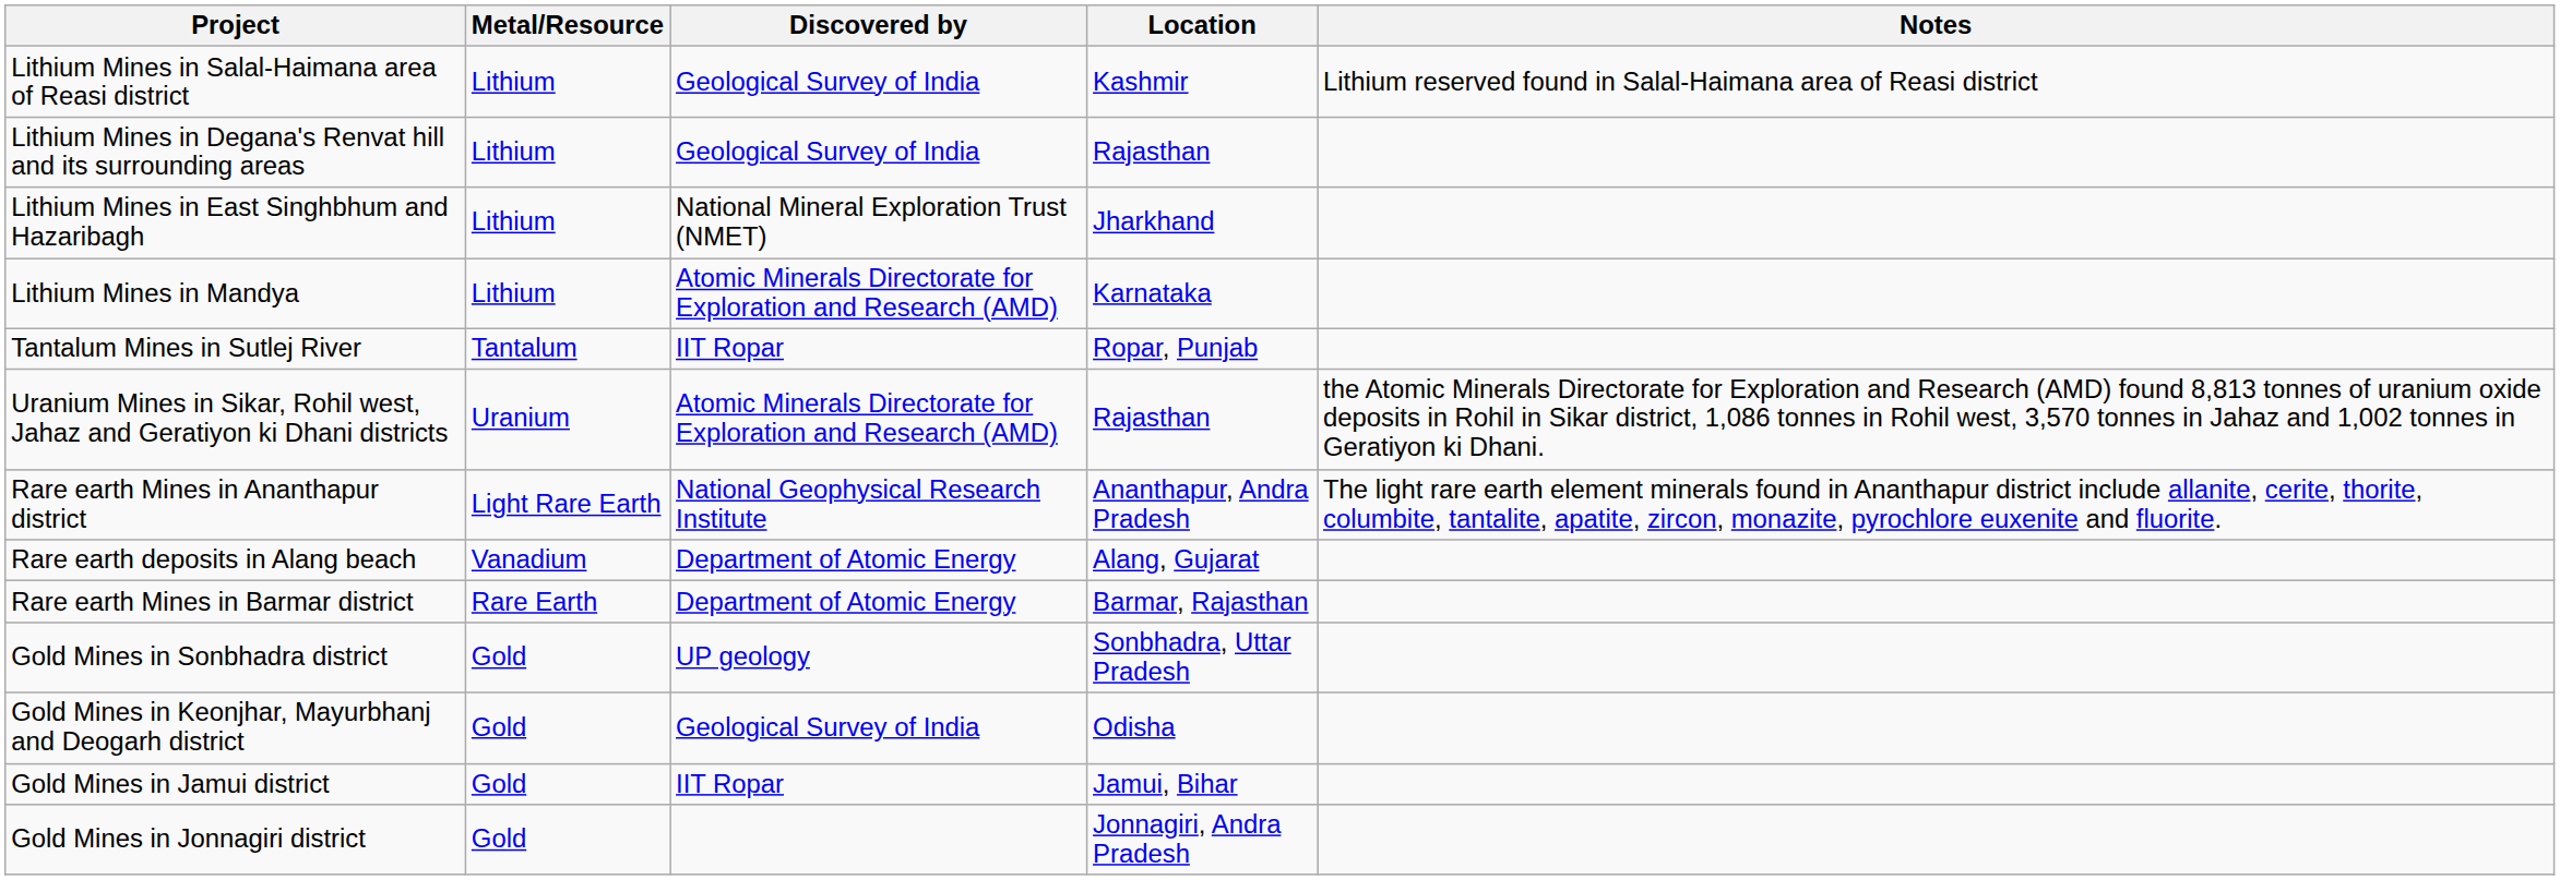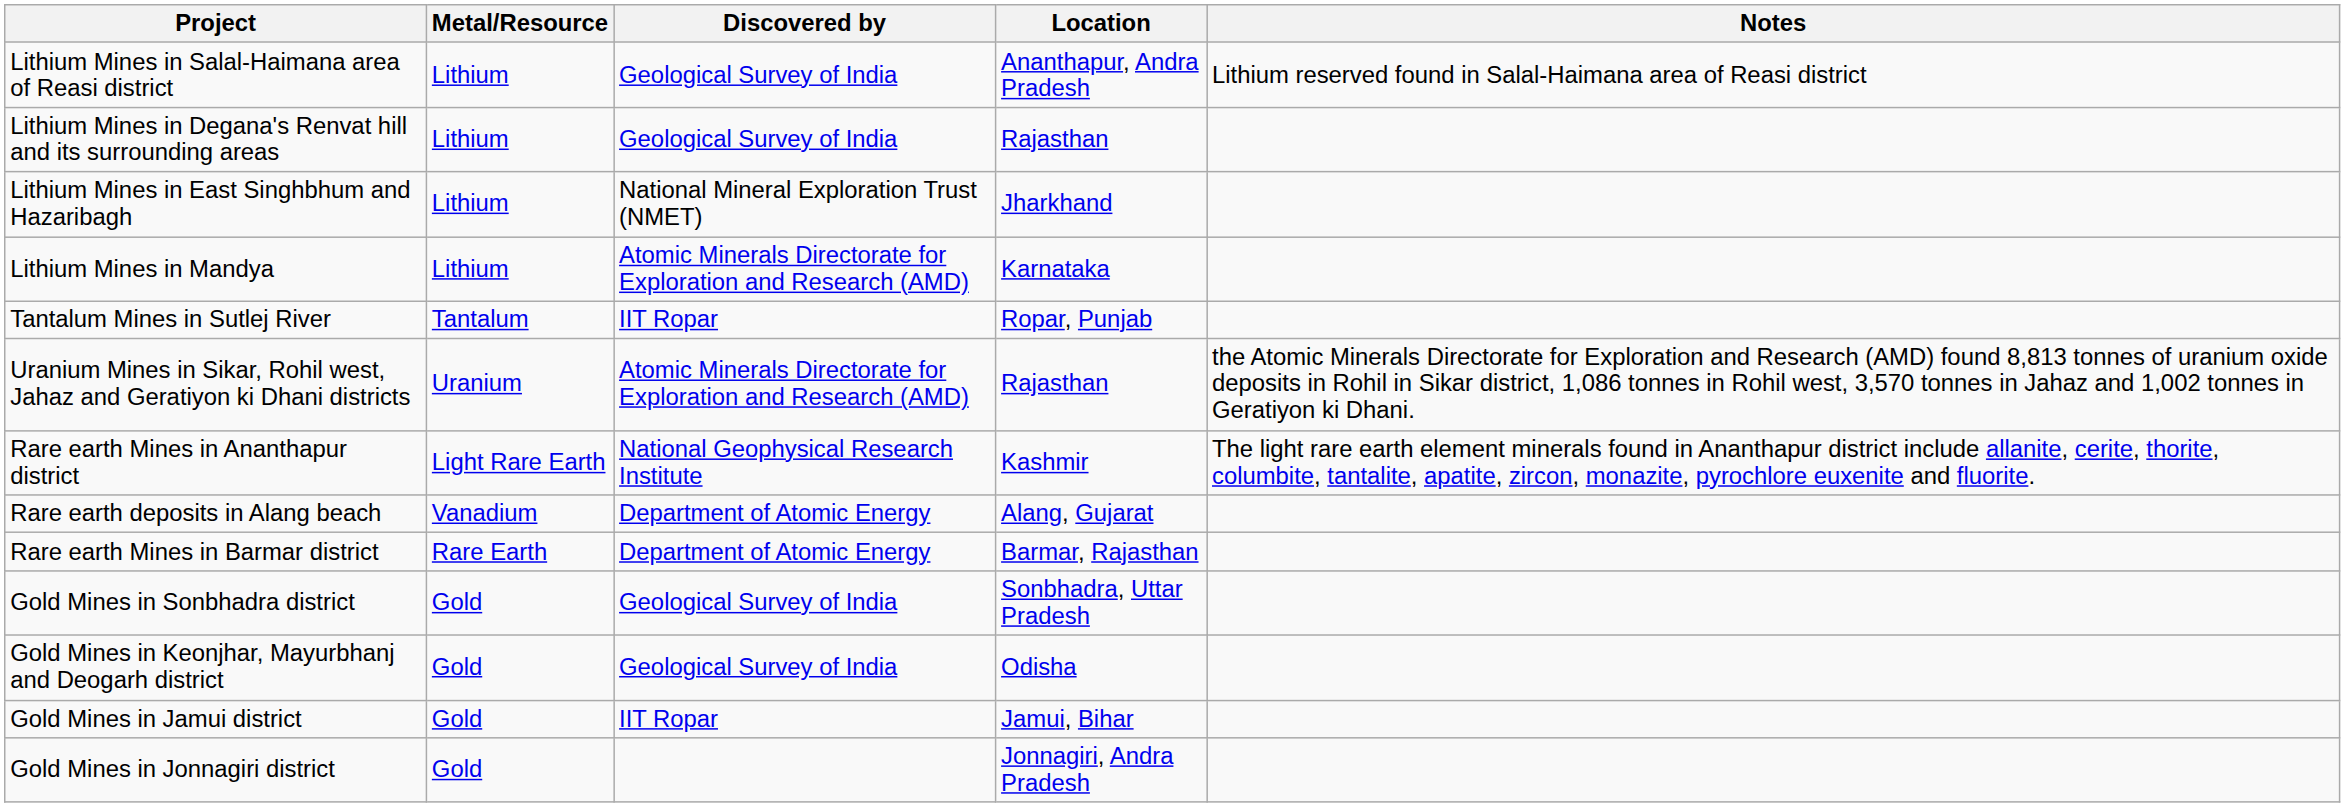Lithium Mines in Salal-Haimana area of Reasi district | Location: Kashmir -> Ananthapur, Andra Pradesh
Rare earth Mines in Ananthapur district | Location: Ananthapur, Andra Pradesh -> Kashmir
Gold Mines in Sonbhadra district | Discovered by: UP geology -> Geological Survey of India
